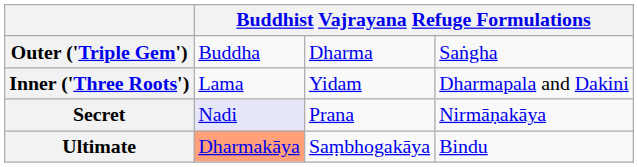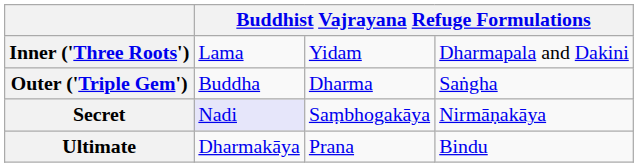rows swapped: Outer ('Triple Gem') <-> Inner ('Three Roots')
Secret | column 3: Prana -> Saṃbhogakāya
Ultimate | column 2: lightsalmon background -> no background
Ultimate | column 3: Saṃbhogakāya -> Prana
